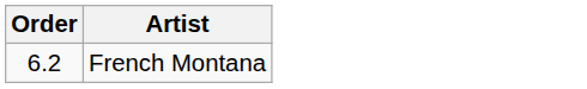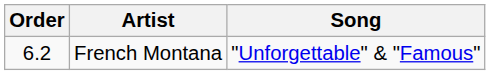+ column: Song | "Unforgettable" & "Famous"
